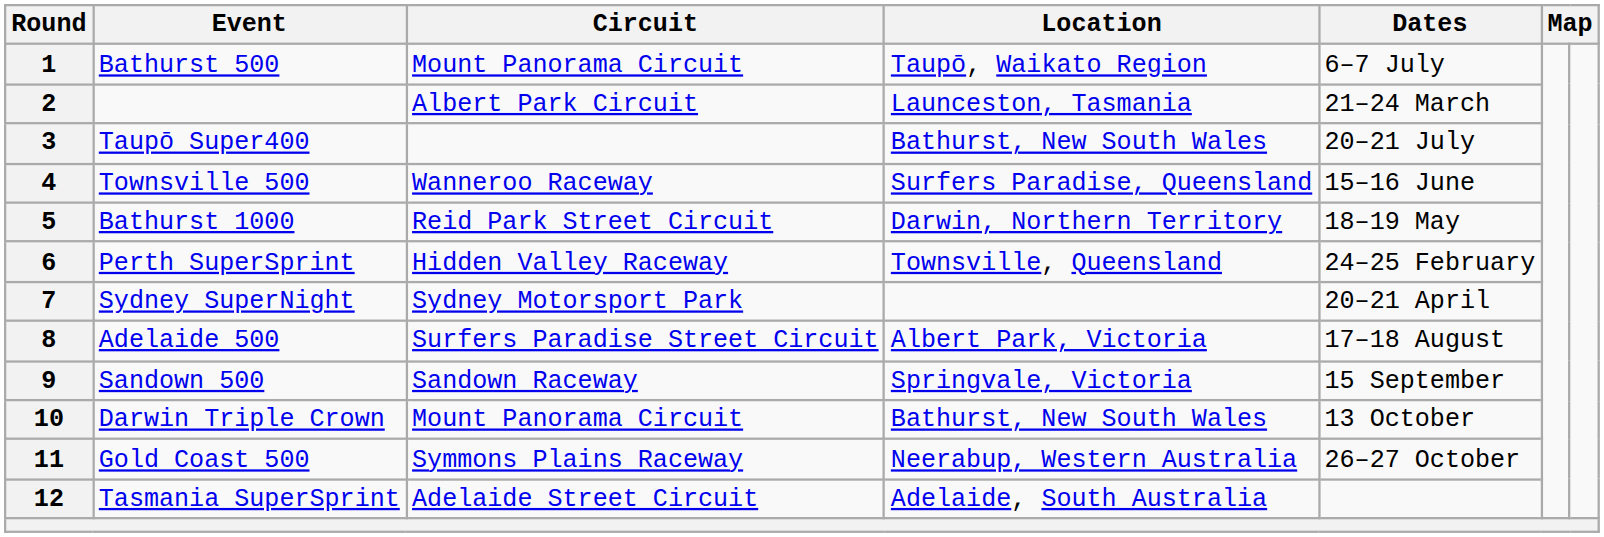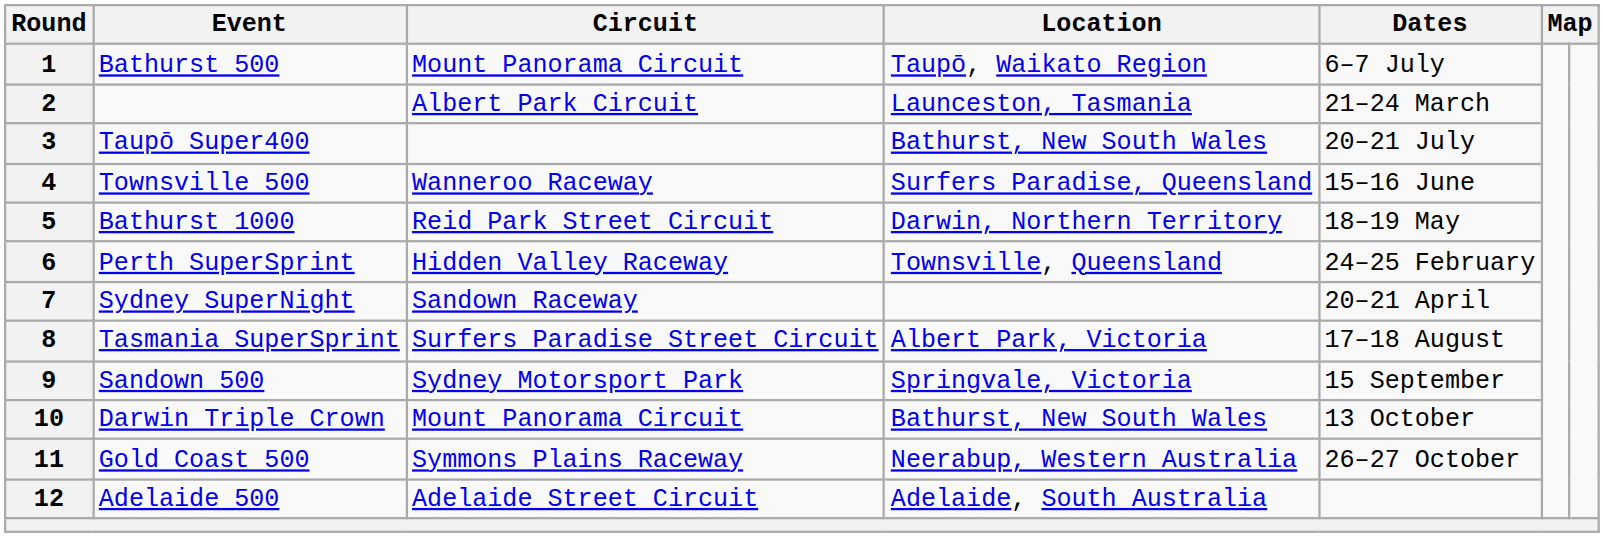7 | Circuit: Sydney Motorsport Park -> Sandown Raceway
8 | Event: Adelaide 500 -> Tasmania SuperSprint
9 | Circuit: Sandown Raceway -> Sydney Motorsport Park
12 | Event: Tasmania SuperSprint -> Adelaide 500
